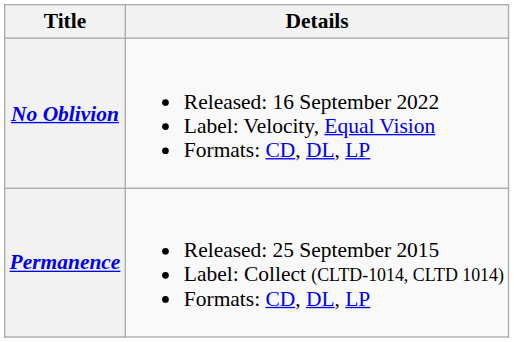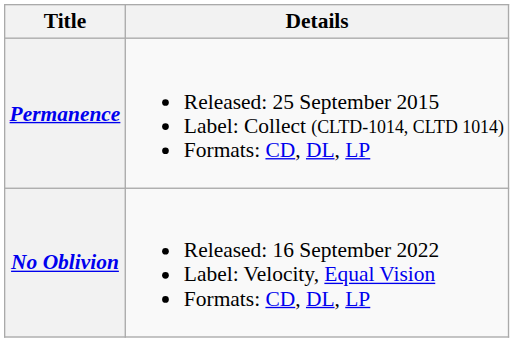rows swapped: Permanence <-> No Oblivion
